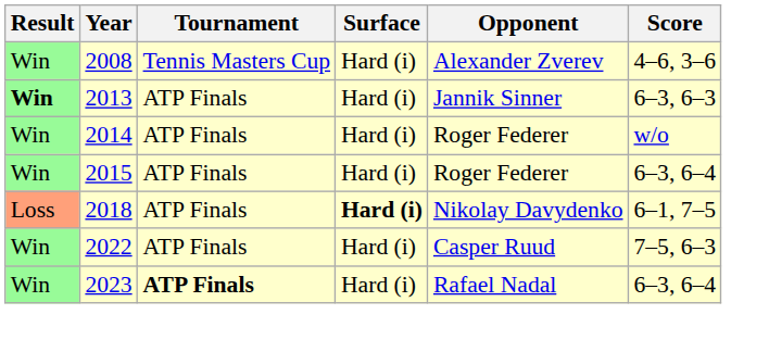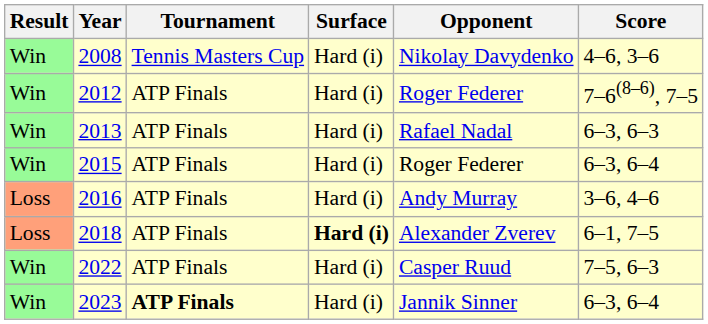2008 | Opponent: Alexander Zverev -> Nikolay Davydenko
+ row: Win | 2012 | ATP Finals | Hard (i) | Roger Federer | 7–6(8–6), 7–5
2013 | Result: bold -> normal
2013 | Opponent: Jannik Sinner -> Rafael Nadal
- row: Win | 2014 | ATP Finals | Hard (i) | Roger Federer | w/o
+ row: Loss | 2016 | ATP Finals | Hard (i) | Andy Murray | 3–6, 4–6
2018 | Opponent: Nikolay Davydenko -> Alexander Zverev
2023 | Opponent: Rafael Nadal -> Jannik Sinner
